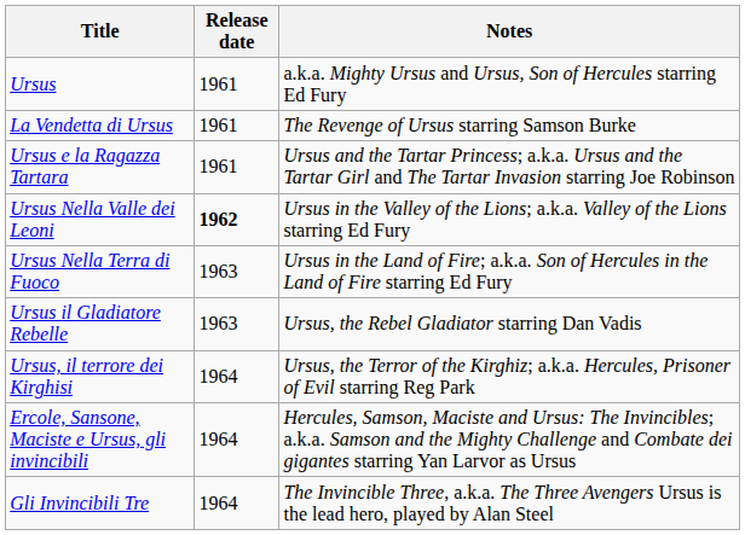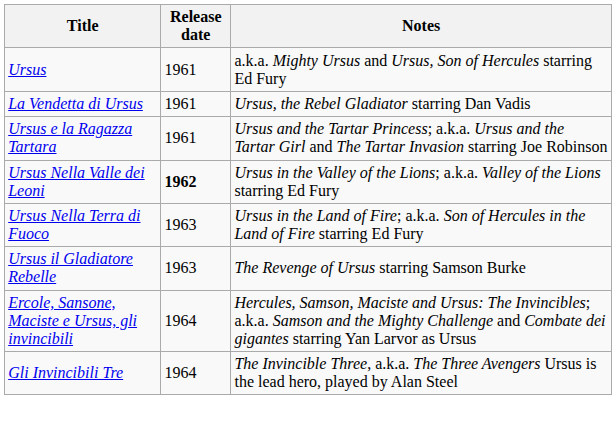La Vendetta di Ursus | Notes: The Revenge of Ursus starring Samson Burke -> Ursus, the Rebel Gladiator starring Dan Vadis
Ursus il Gladiatore Rebelle | Notes: Ursus, the Rebel Gladiator starring Dan Vadis -> The Revenge of Ursus starring Samson Burke
- row: Ursus, il terrore dei Kirghisi | 1964 | Ursus, the Terror of the Kirghiz; a.k.a. Hercules, Prisoner of Evil starring Reg Park
